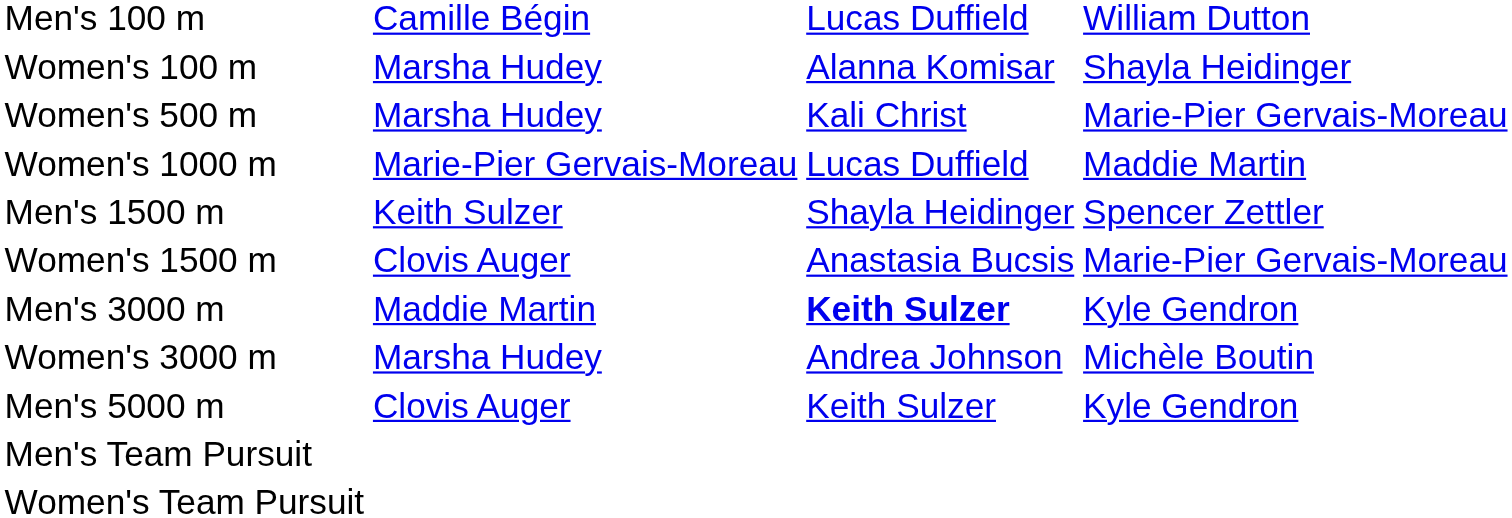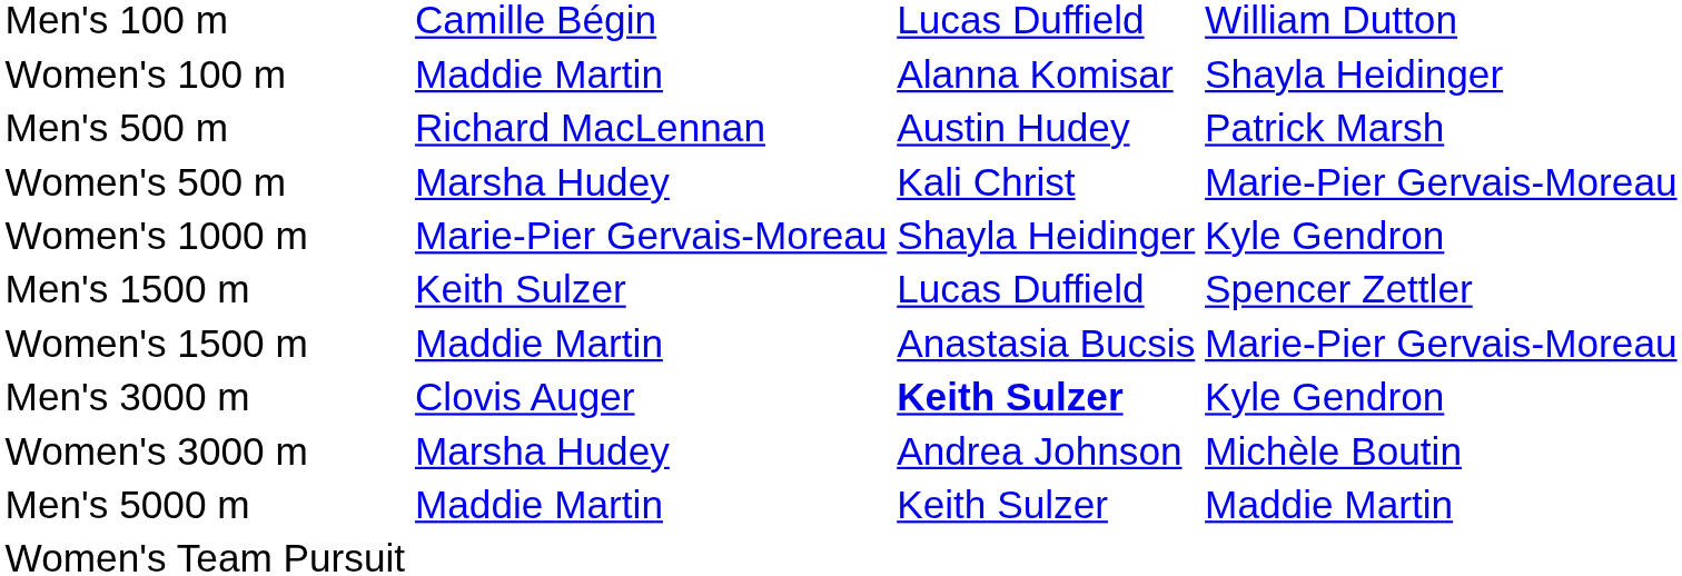Women's 100 m | column 2: Marsha Hudey -> Maddie Martin
+ row: Men's 500 m | Richard MacLennan | Austin Hudey | Patrick Marsh
Women's 1000 m | column 3: Lucas Duffield -> Shayla Heidinger
Women's 1000 m | column 4: Maddie Martin -> Kyle Gendron
Men's 1500 m | column 3: Shayla Heidinger -> Lucas Duffield
Women's 1500 m | column 2: Clovis Auger -> Maddie Martin
Men's 3000 m | column 2: Maddie Martin -> Clovis Auger
Men's 5000 m | column 2: Clovis Auger -> Maddie Martin
Men's 5000 m | column 4: Kyle Gendron -> Maddie Martin
- row: Men's Team Pursuit
